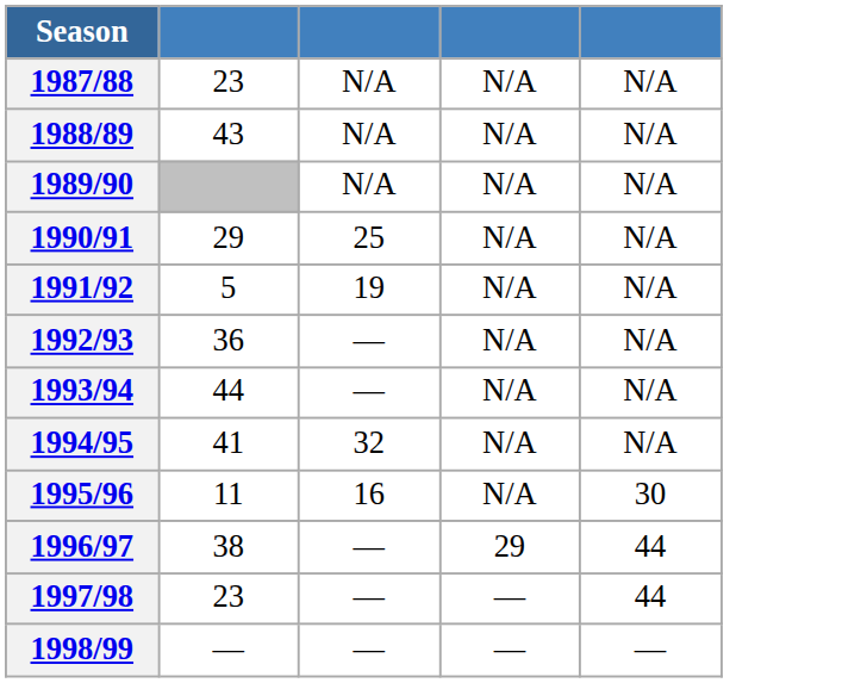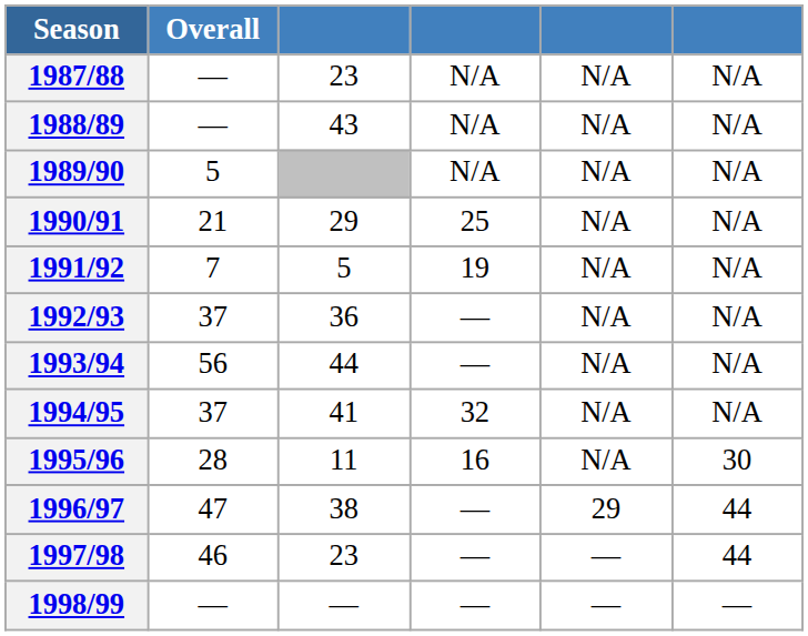+ column: Overall | — | — | 5 | 21 | 7 | 37 | 56 | 37 | 28 | 47 | 46 | —
